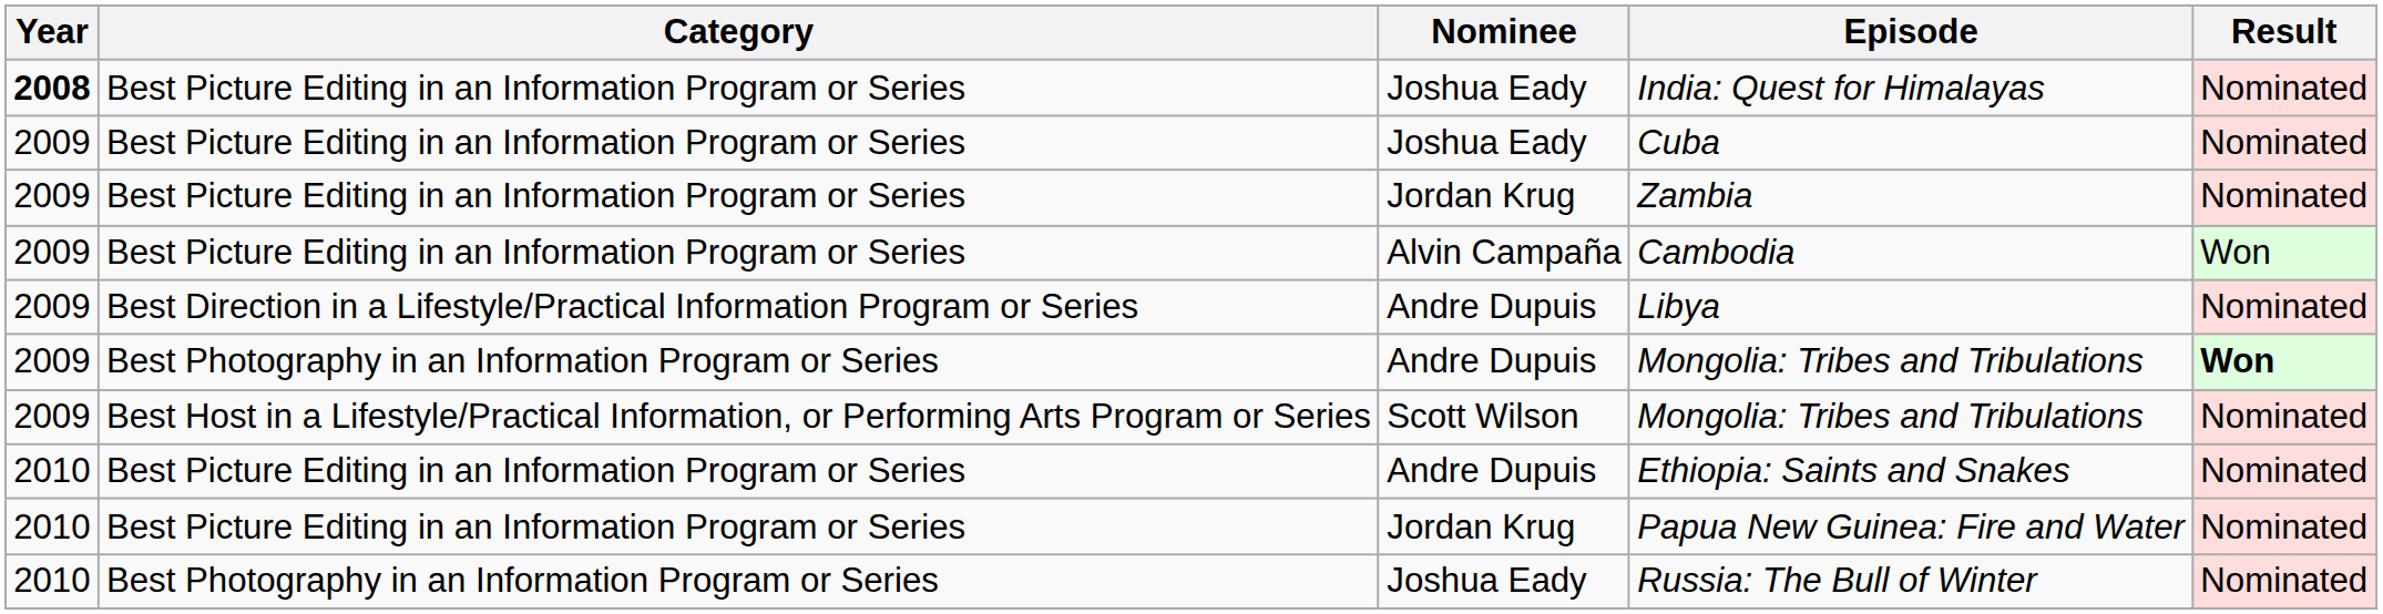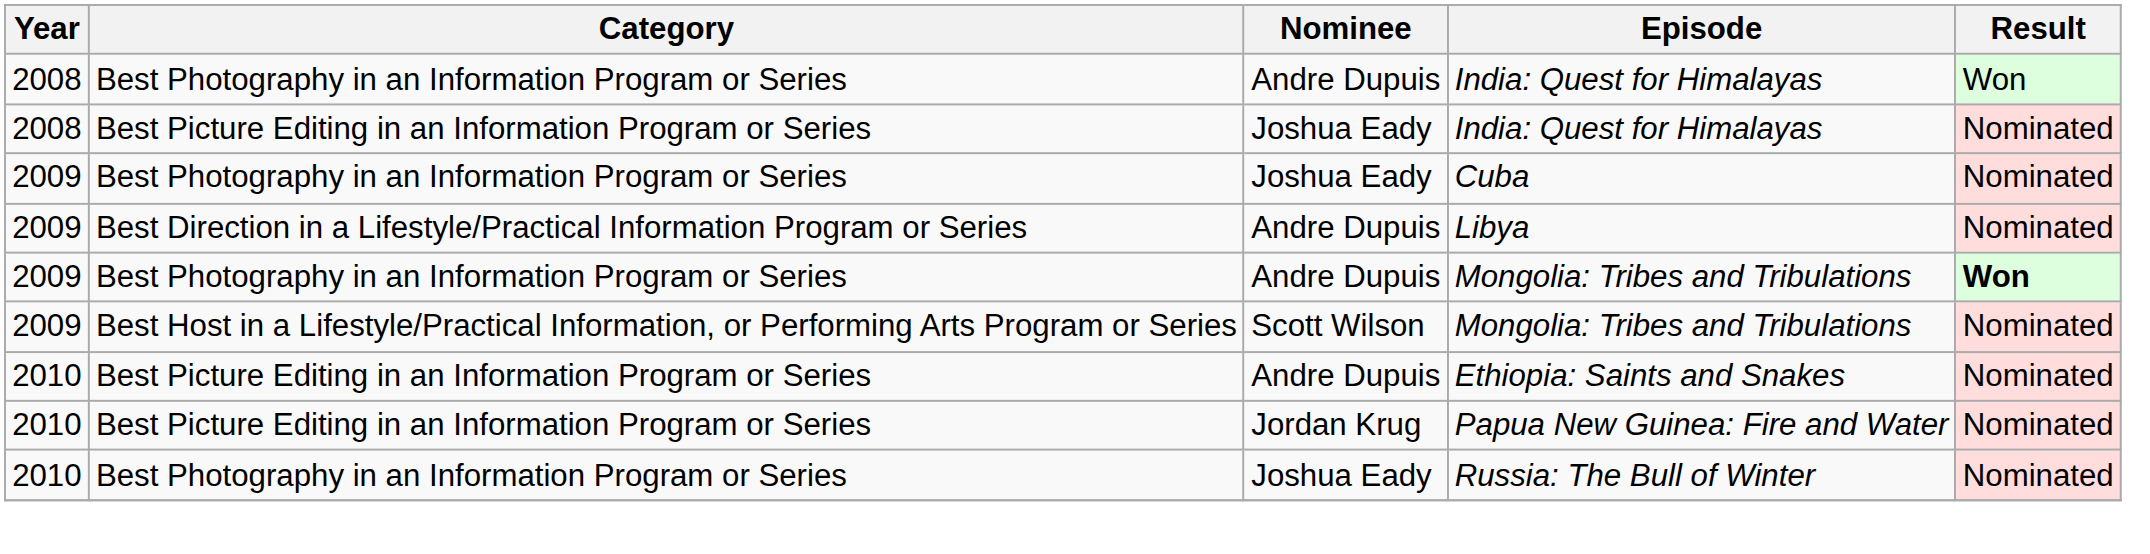+ row: 2008 | Best Photography in an Information Program or Series | Andre Dupuis | India: Quest for Himalayas | Won
Joshua Eady / India: Quest for Himalayas | Year: bold -> normal
Cuba | Category: Best Picture Editing in an Information Program or Series -> Best Photography in an Information Program or Series
- row: 2009 | Best Picture Editing in an Information Program or Series | Jordan Krug | Zambia | Nominated
- row: 2009 | Best Picture Editing in an Information Program or Series | Alvin Campaña | Cambodia | Won
